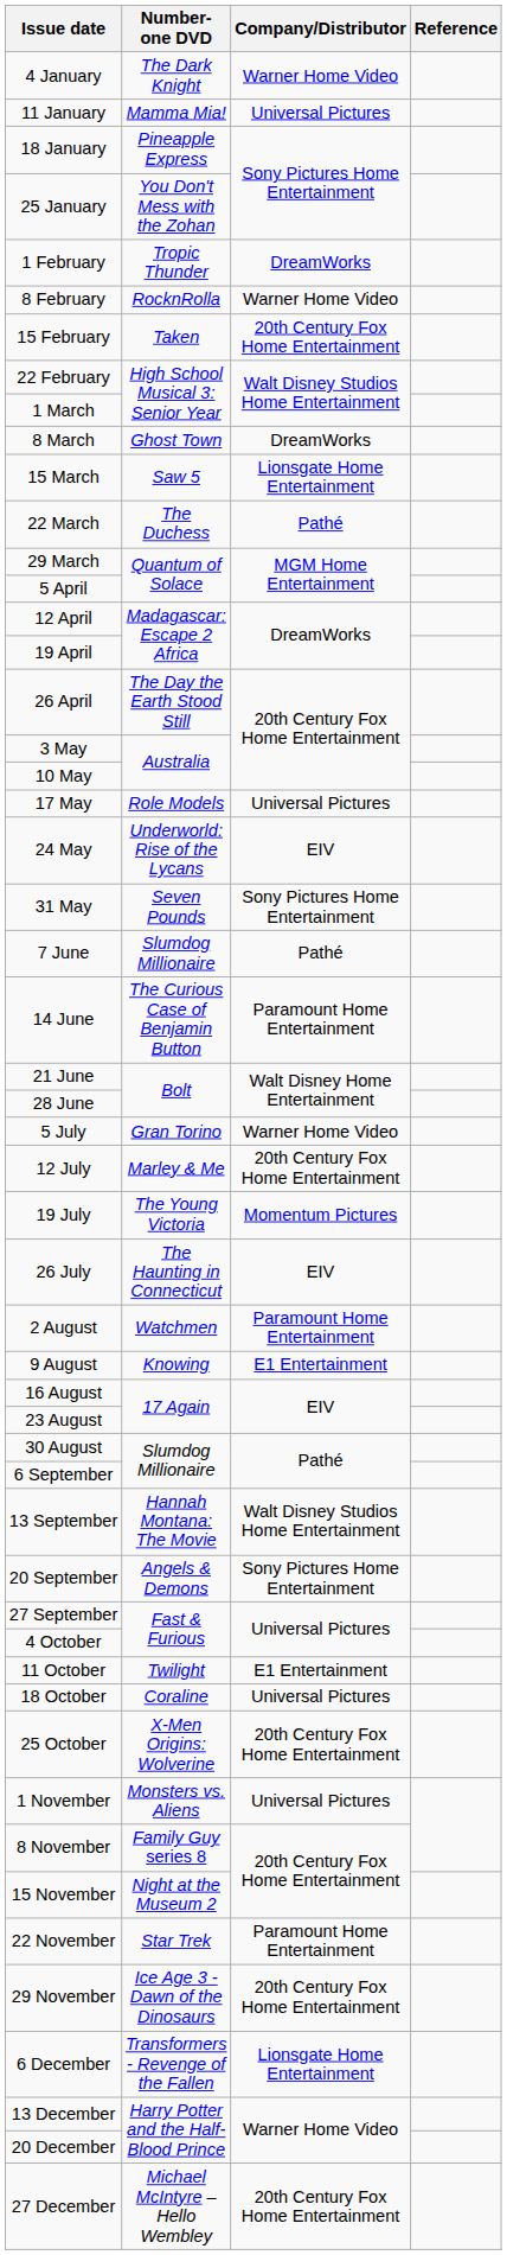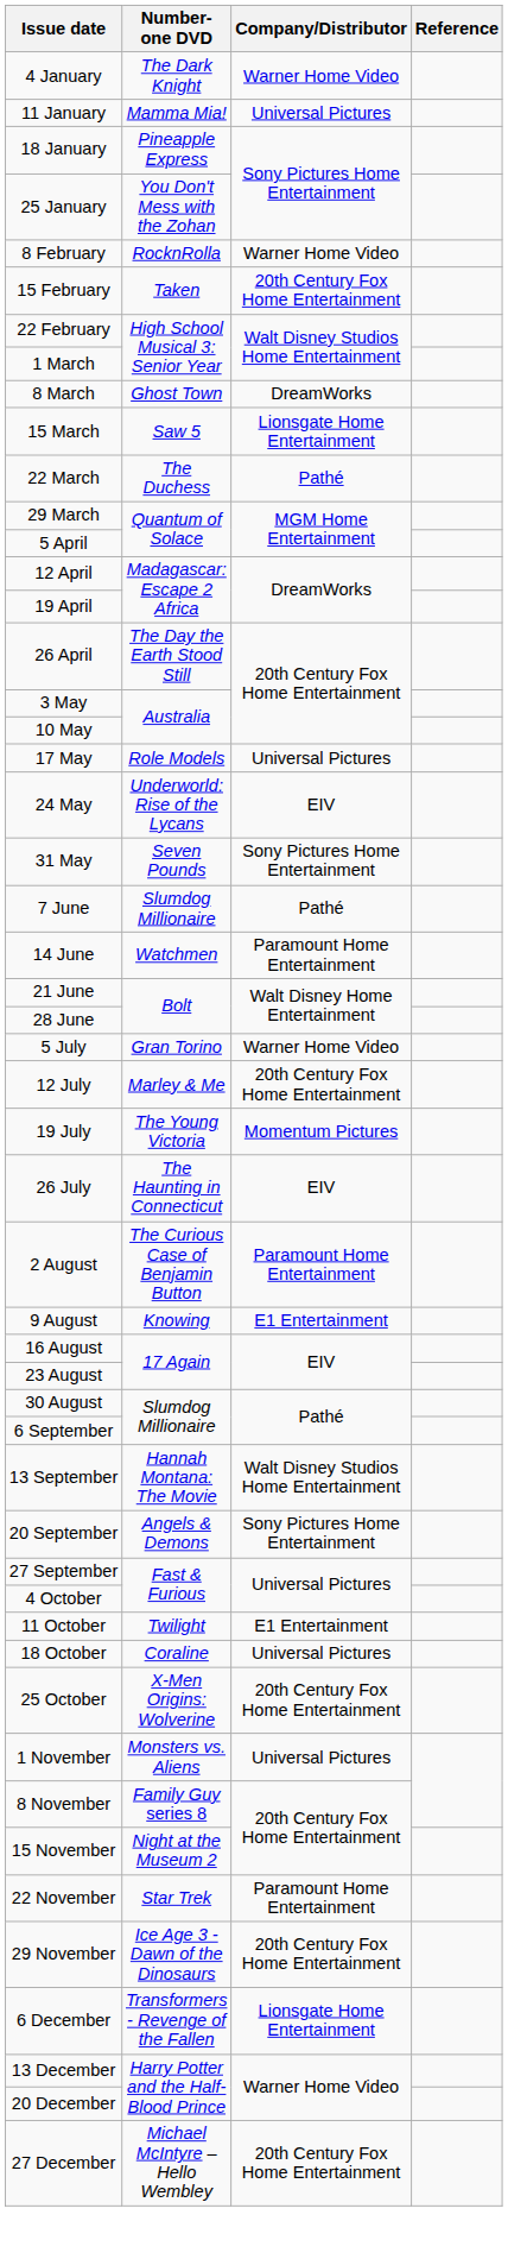- row: 1 February | Tropic Thunder | DreamWorks
14 June | Number-one DVD: The Curious Case of Benjamin Button -> Watchmen
2 August | Number-one DVD: Watchmen -> The Curious Case of Benjamin Button
